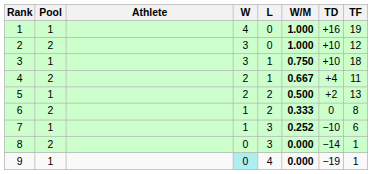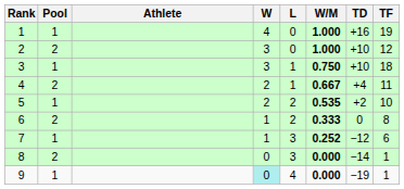5 | W/M: 0.500 -> 0.535
5 | TF: 13 -> 10
7 | TD: −10 -> −12
